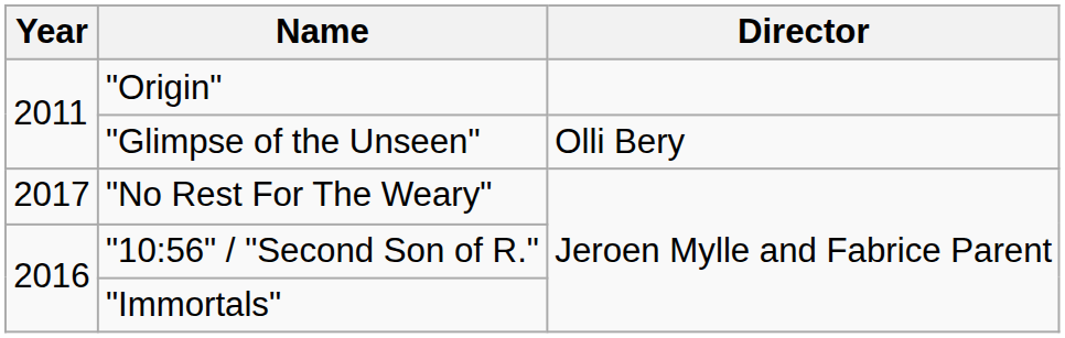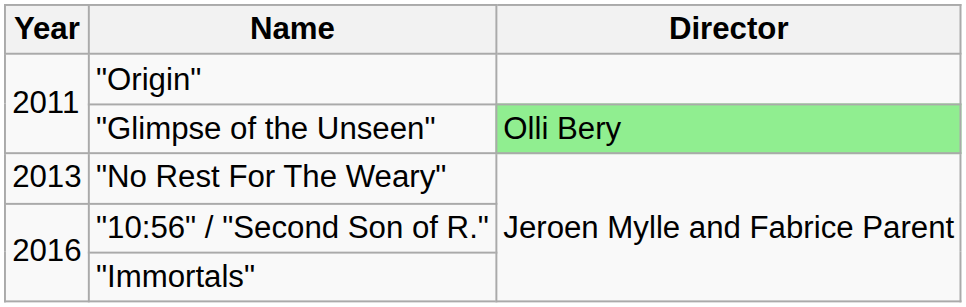"Glimpse of the Unseen" | Director: no background -> lightgreen background
"No Rest For The Weary" | Year: 2017 -> 2013
